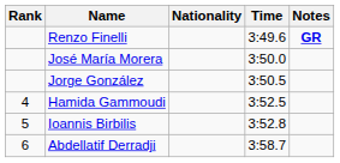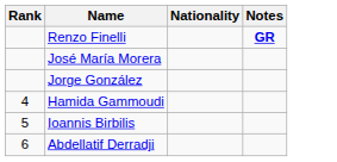- column: Time | 3:49.6 | 3:50.0 | 3:50.5 | 3:52.5 | 3:52.8 | 3:58.7
